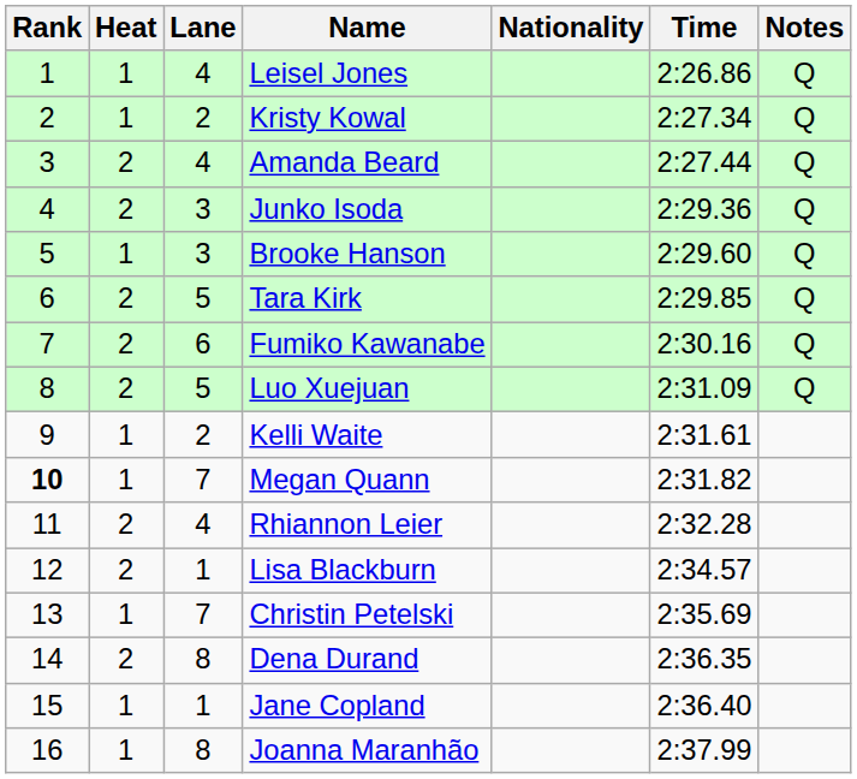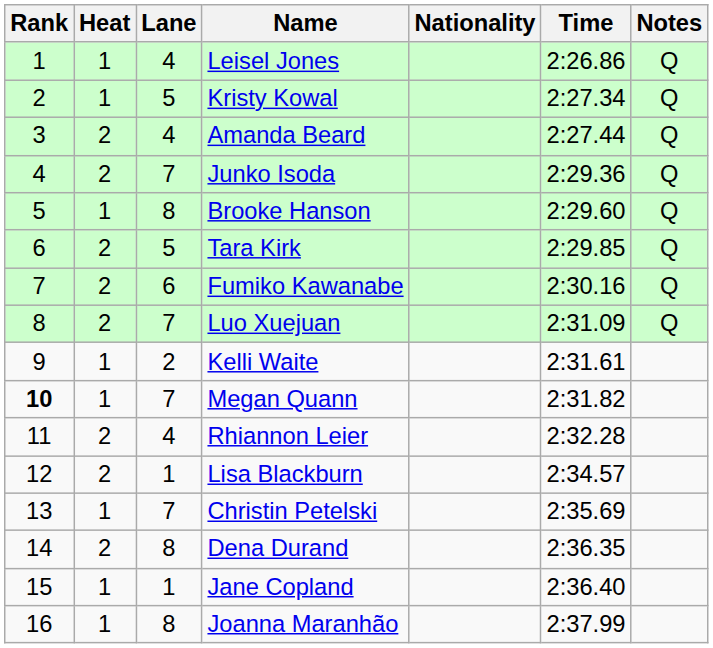Kristy Kowal | Lane: 2 -> 5
Junko Isoda | Lane: 3 -> 7
Brooke Hanson | Lane: 3 -> 8
Luo Xuejuan | Lane: 5 -> 7
